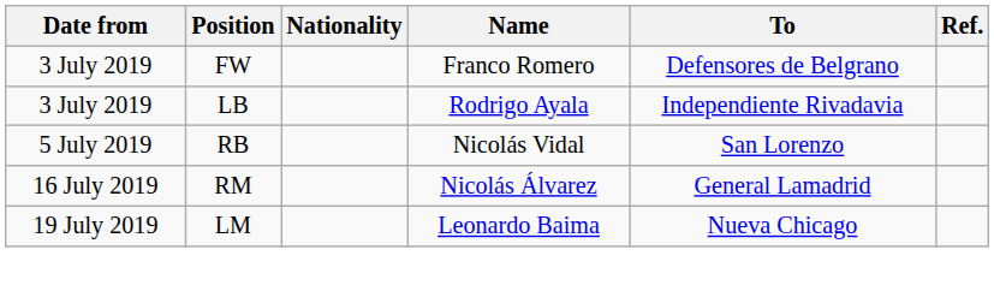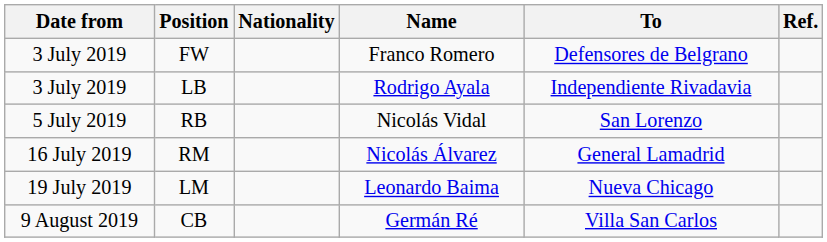+ row: 9 August 2019 | CB | Germán Ré | Villa San Carlos
